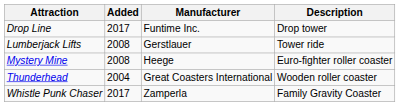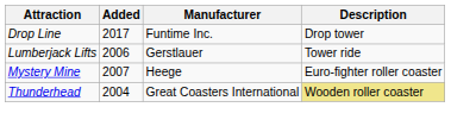Lumberjack Lifts | Added: 2008 -> 2006
Mystery Mine | Added: 2008 -> 2007
Thunderhead | Description: no background -> khaki background
- row: Whistle Punk Chaser | 2017 | Zamperla | Family Gravity Coaster
